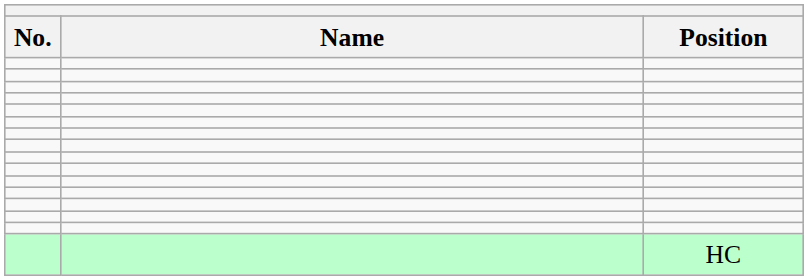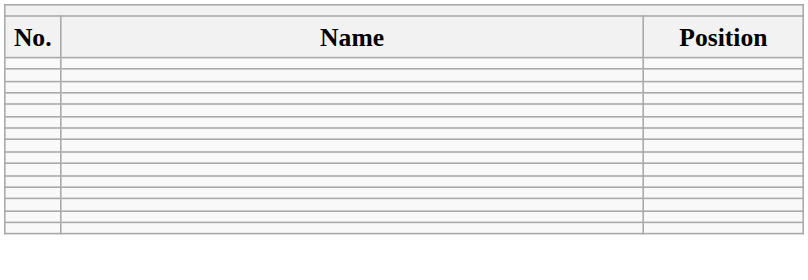- row: HC
